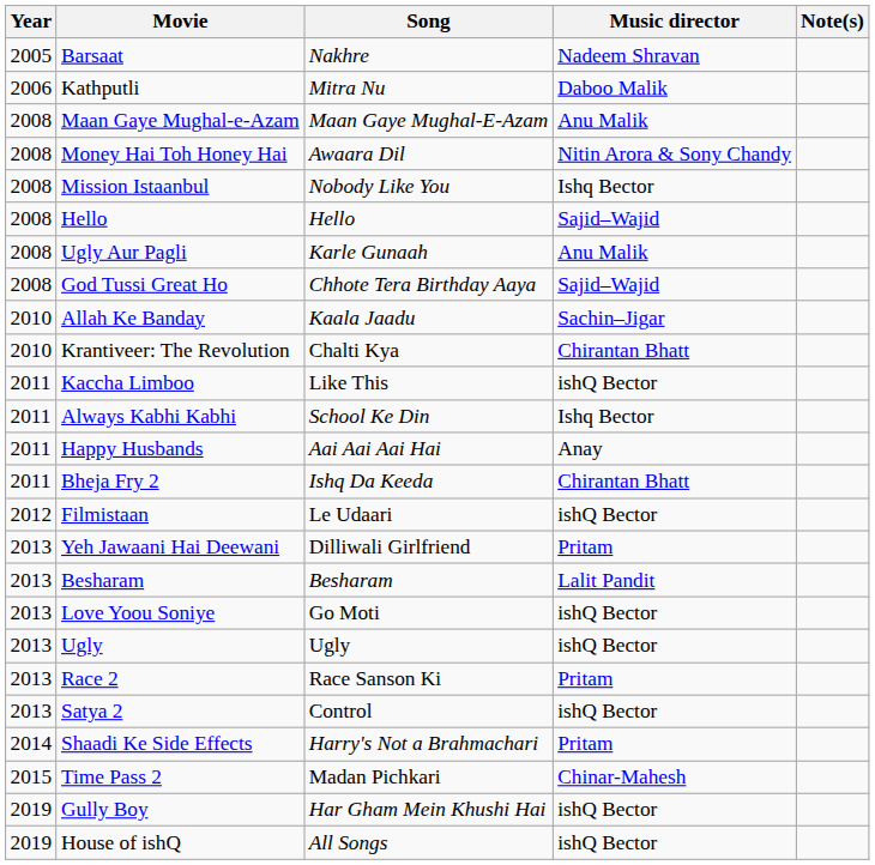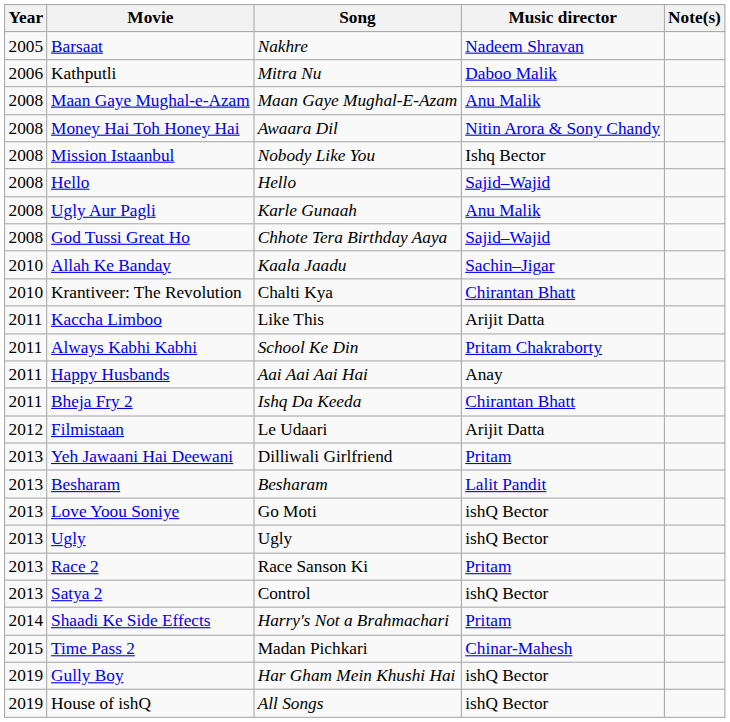Kaccha Limboo | Music director: ishQ Bector -> Arijit Datta
Always Kabhi Kabhi | Music director: Ishq Bector -> Pritam Chakraborty
Filmistaan | Music director: ishQ Bector -> Arijit Datta
